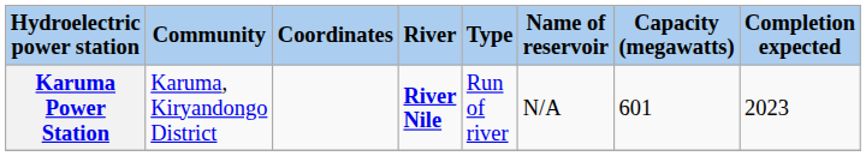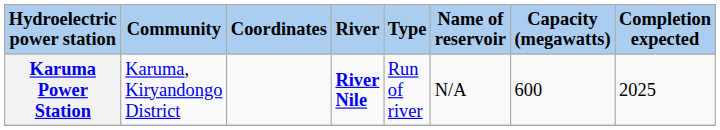Karuma Power Station | Capacity (megawatts): 601 -> 600
Karuma Power Station | Completion expected: 2023 -> 2025
